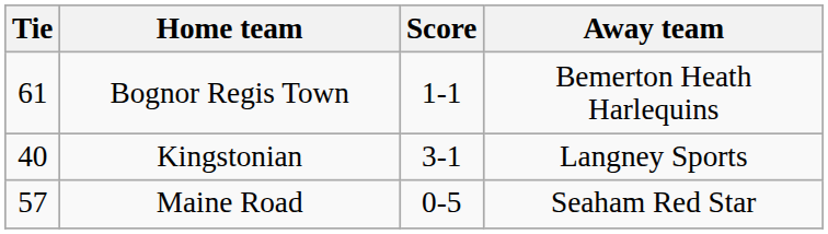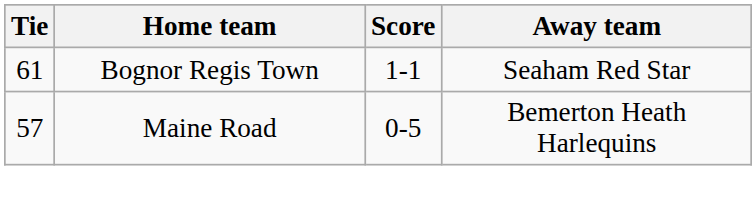Bognor Regis Town | Away team: Bemerton Heath Harlequins -> Seaham Red Star
- row: 40 | Kingstonian | 3-1 | Langney Sports
Maine Road | Away team: Seaham Red Star -> Bemerton Heath Harlequins
